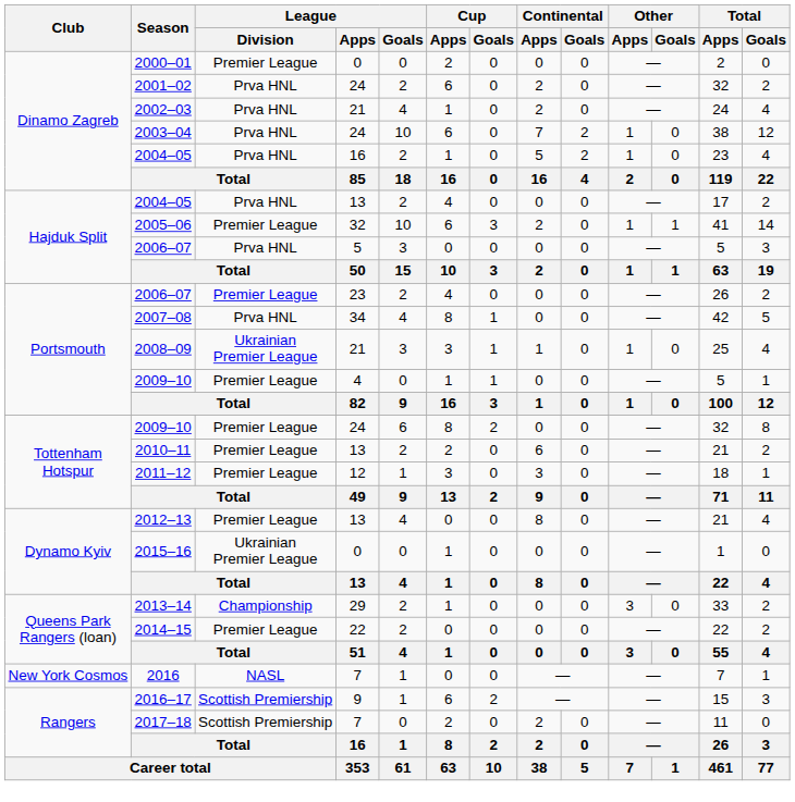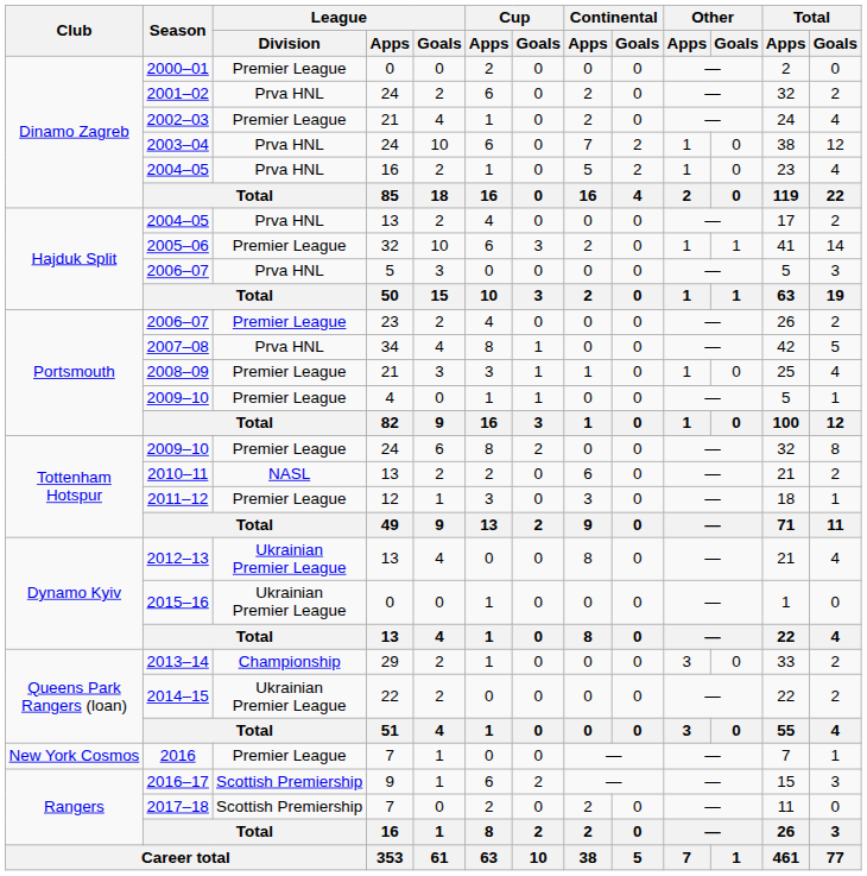2002–03 | League / Division: Prva HNL -> Premier League
2008–09 | League / Division: Ukrainian Premier League -> Premier League
2010–11 | League / Division: Premier League -> NASL
2012–13 | League / Division: Premier League -> Ukrainian Premier League
2014–15 | League / Division: Premier League -> Ukrainian Premier League
2016 | League / Division: NASL -> Premier League
